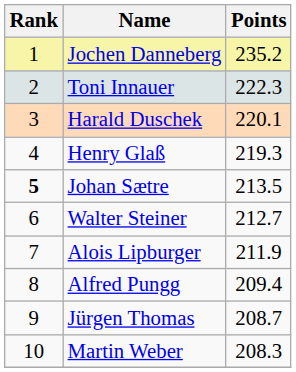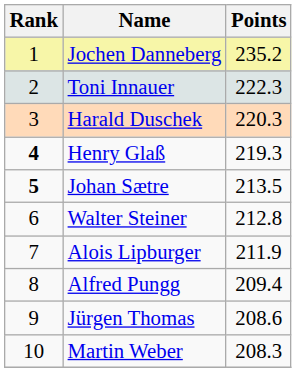Harald Duschek | Points: 220.1 -> 220.3
Henry Glaß | Rank: normal -> bold
Walter Steiner | Points: 212.7 -> 212.8
Jürgen Thomas | Points: 208.7 -> 208.6
